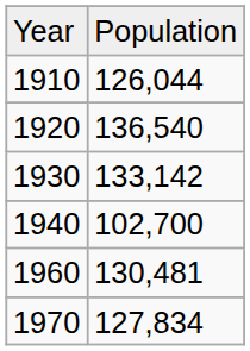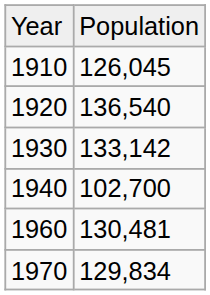1910 | column 2: 126,044 -> 126,045
1970 | column 2: 127,834 -> 129,834
